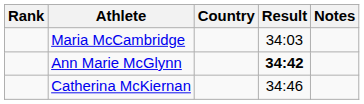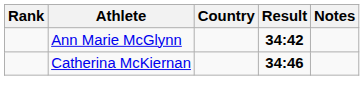- row: Maria McCambridge | 34:03
Catherina McKiernan | Result: normal -> bold
